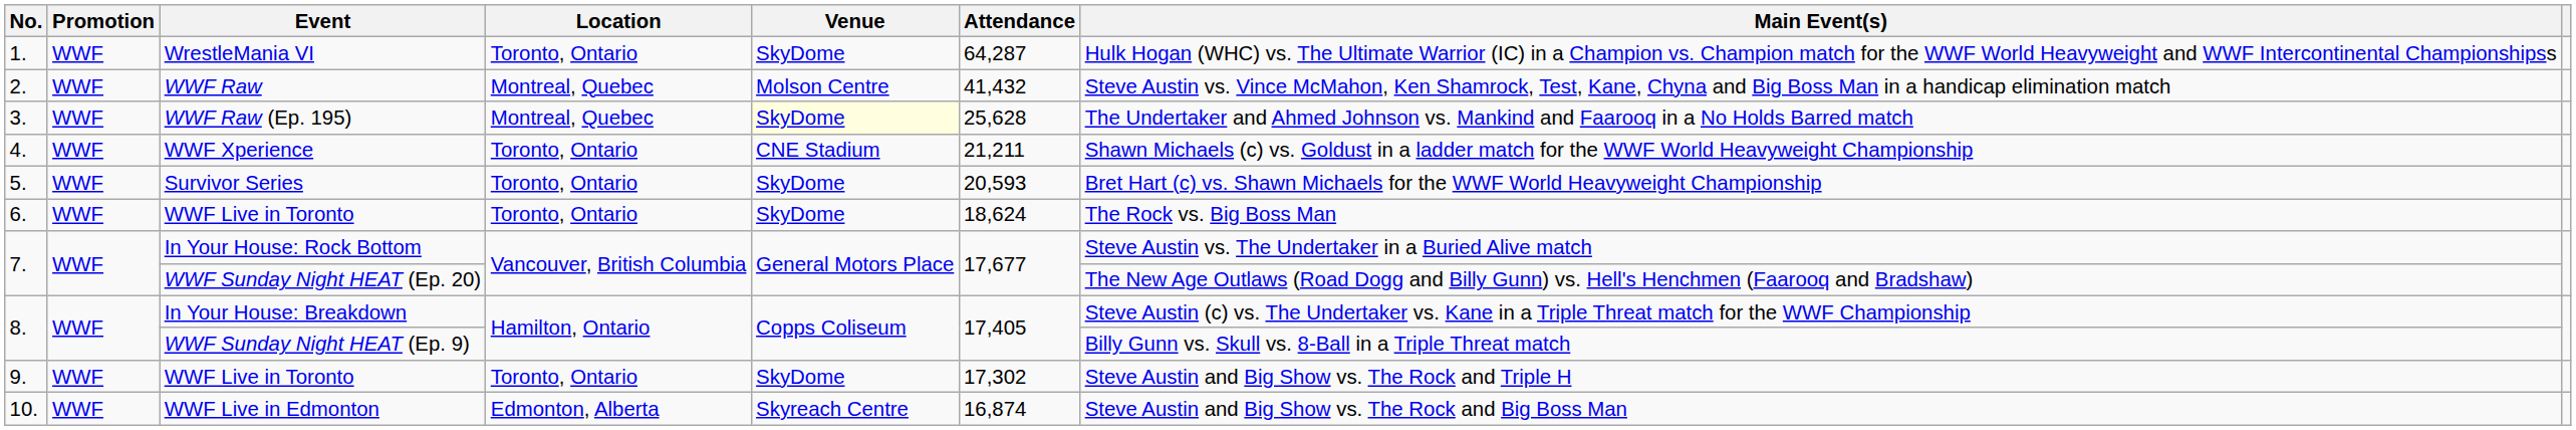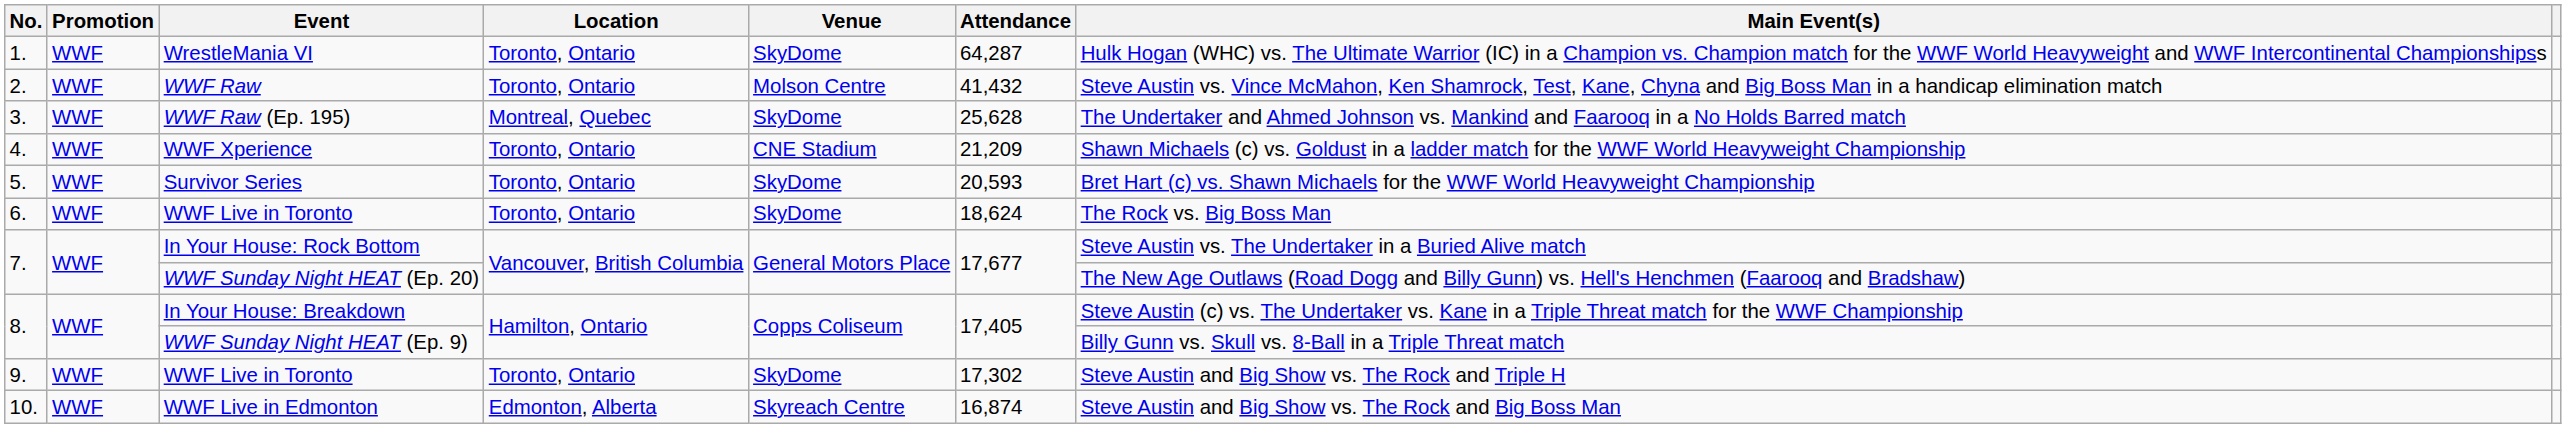WWF Raw | Location: Montreal, Quebec -> Toronto, Ontario
WWF Raw (Ep. 195) | Venue: lightyellow background -> no background
WWF Xperience | Attendance: 21,211 -> 21,209
